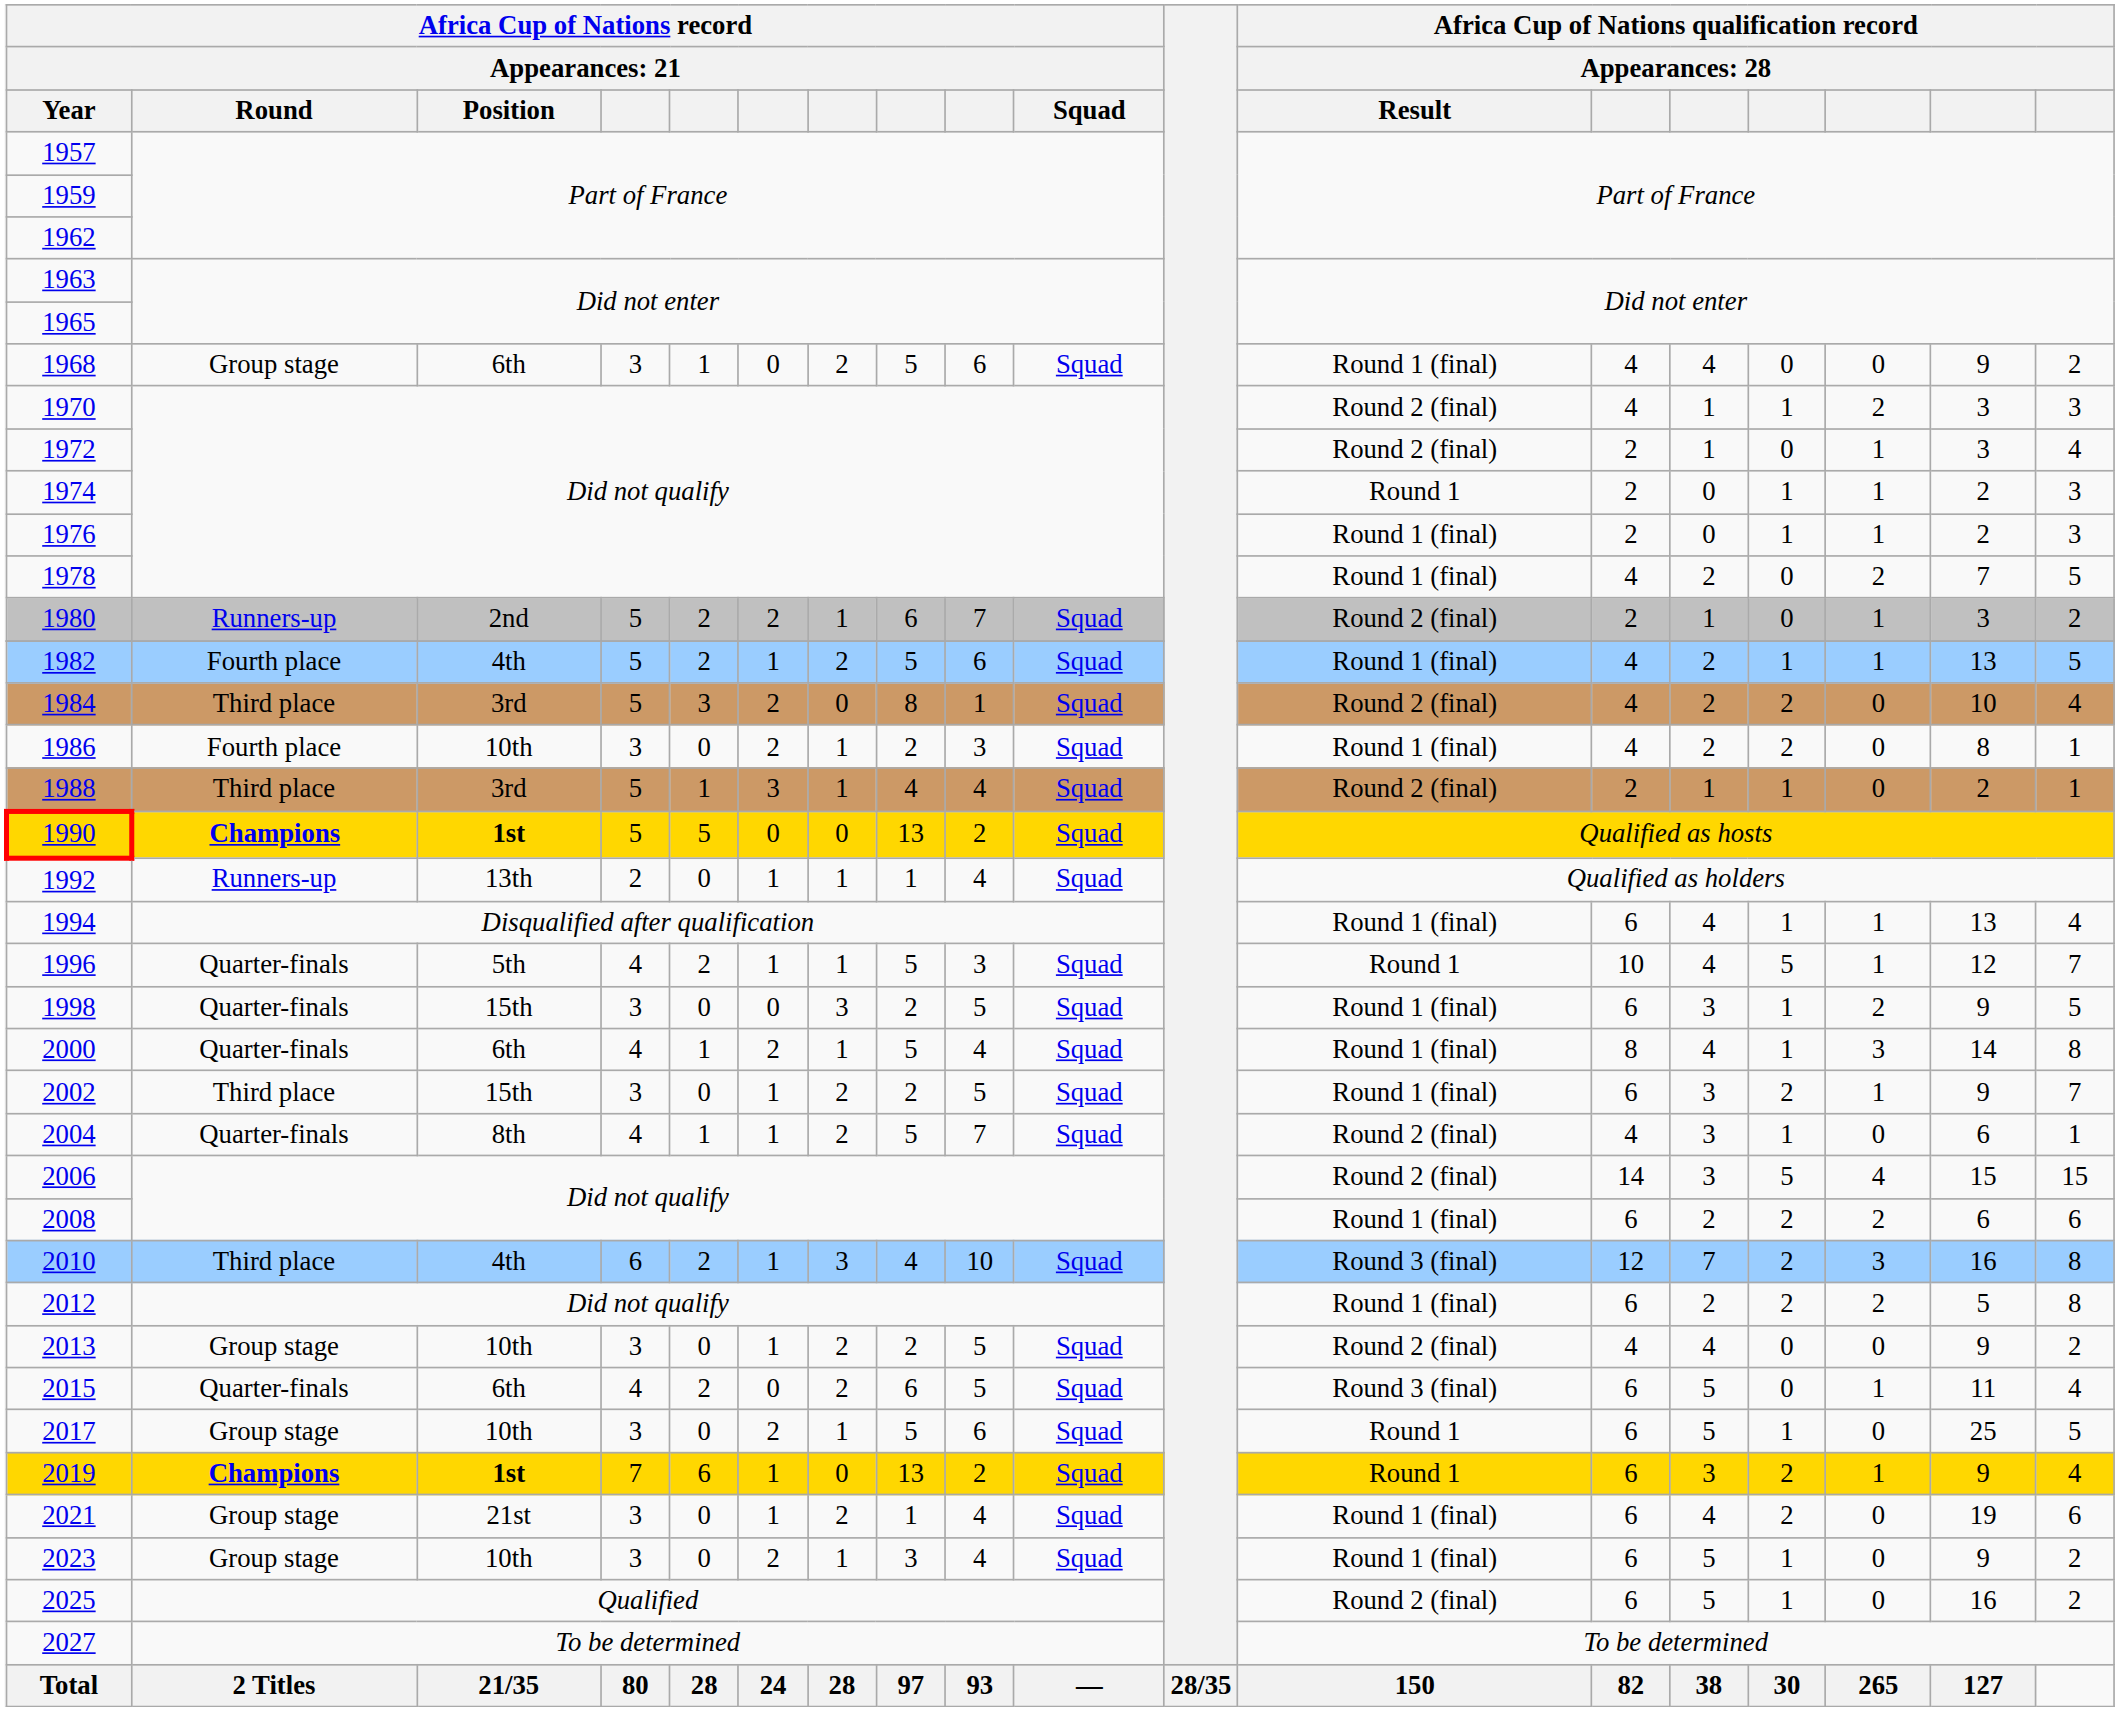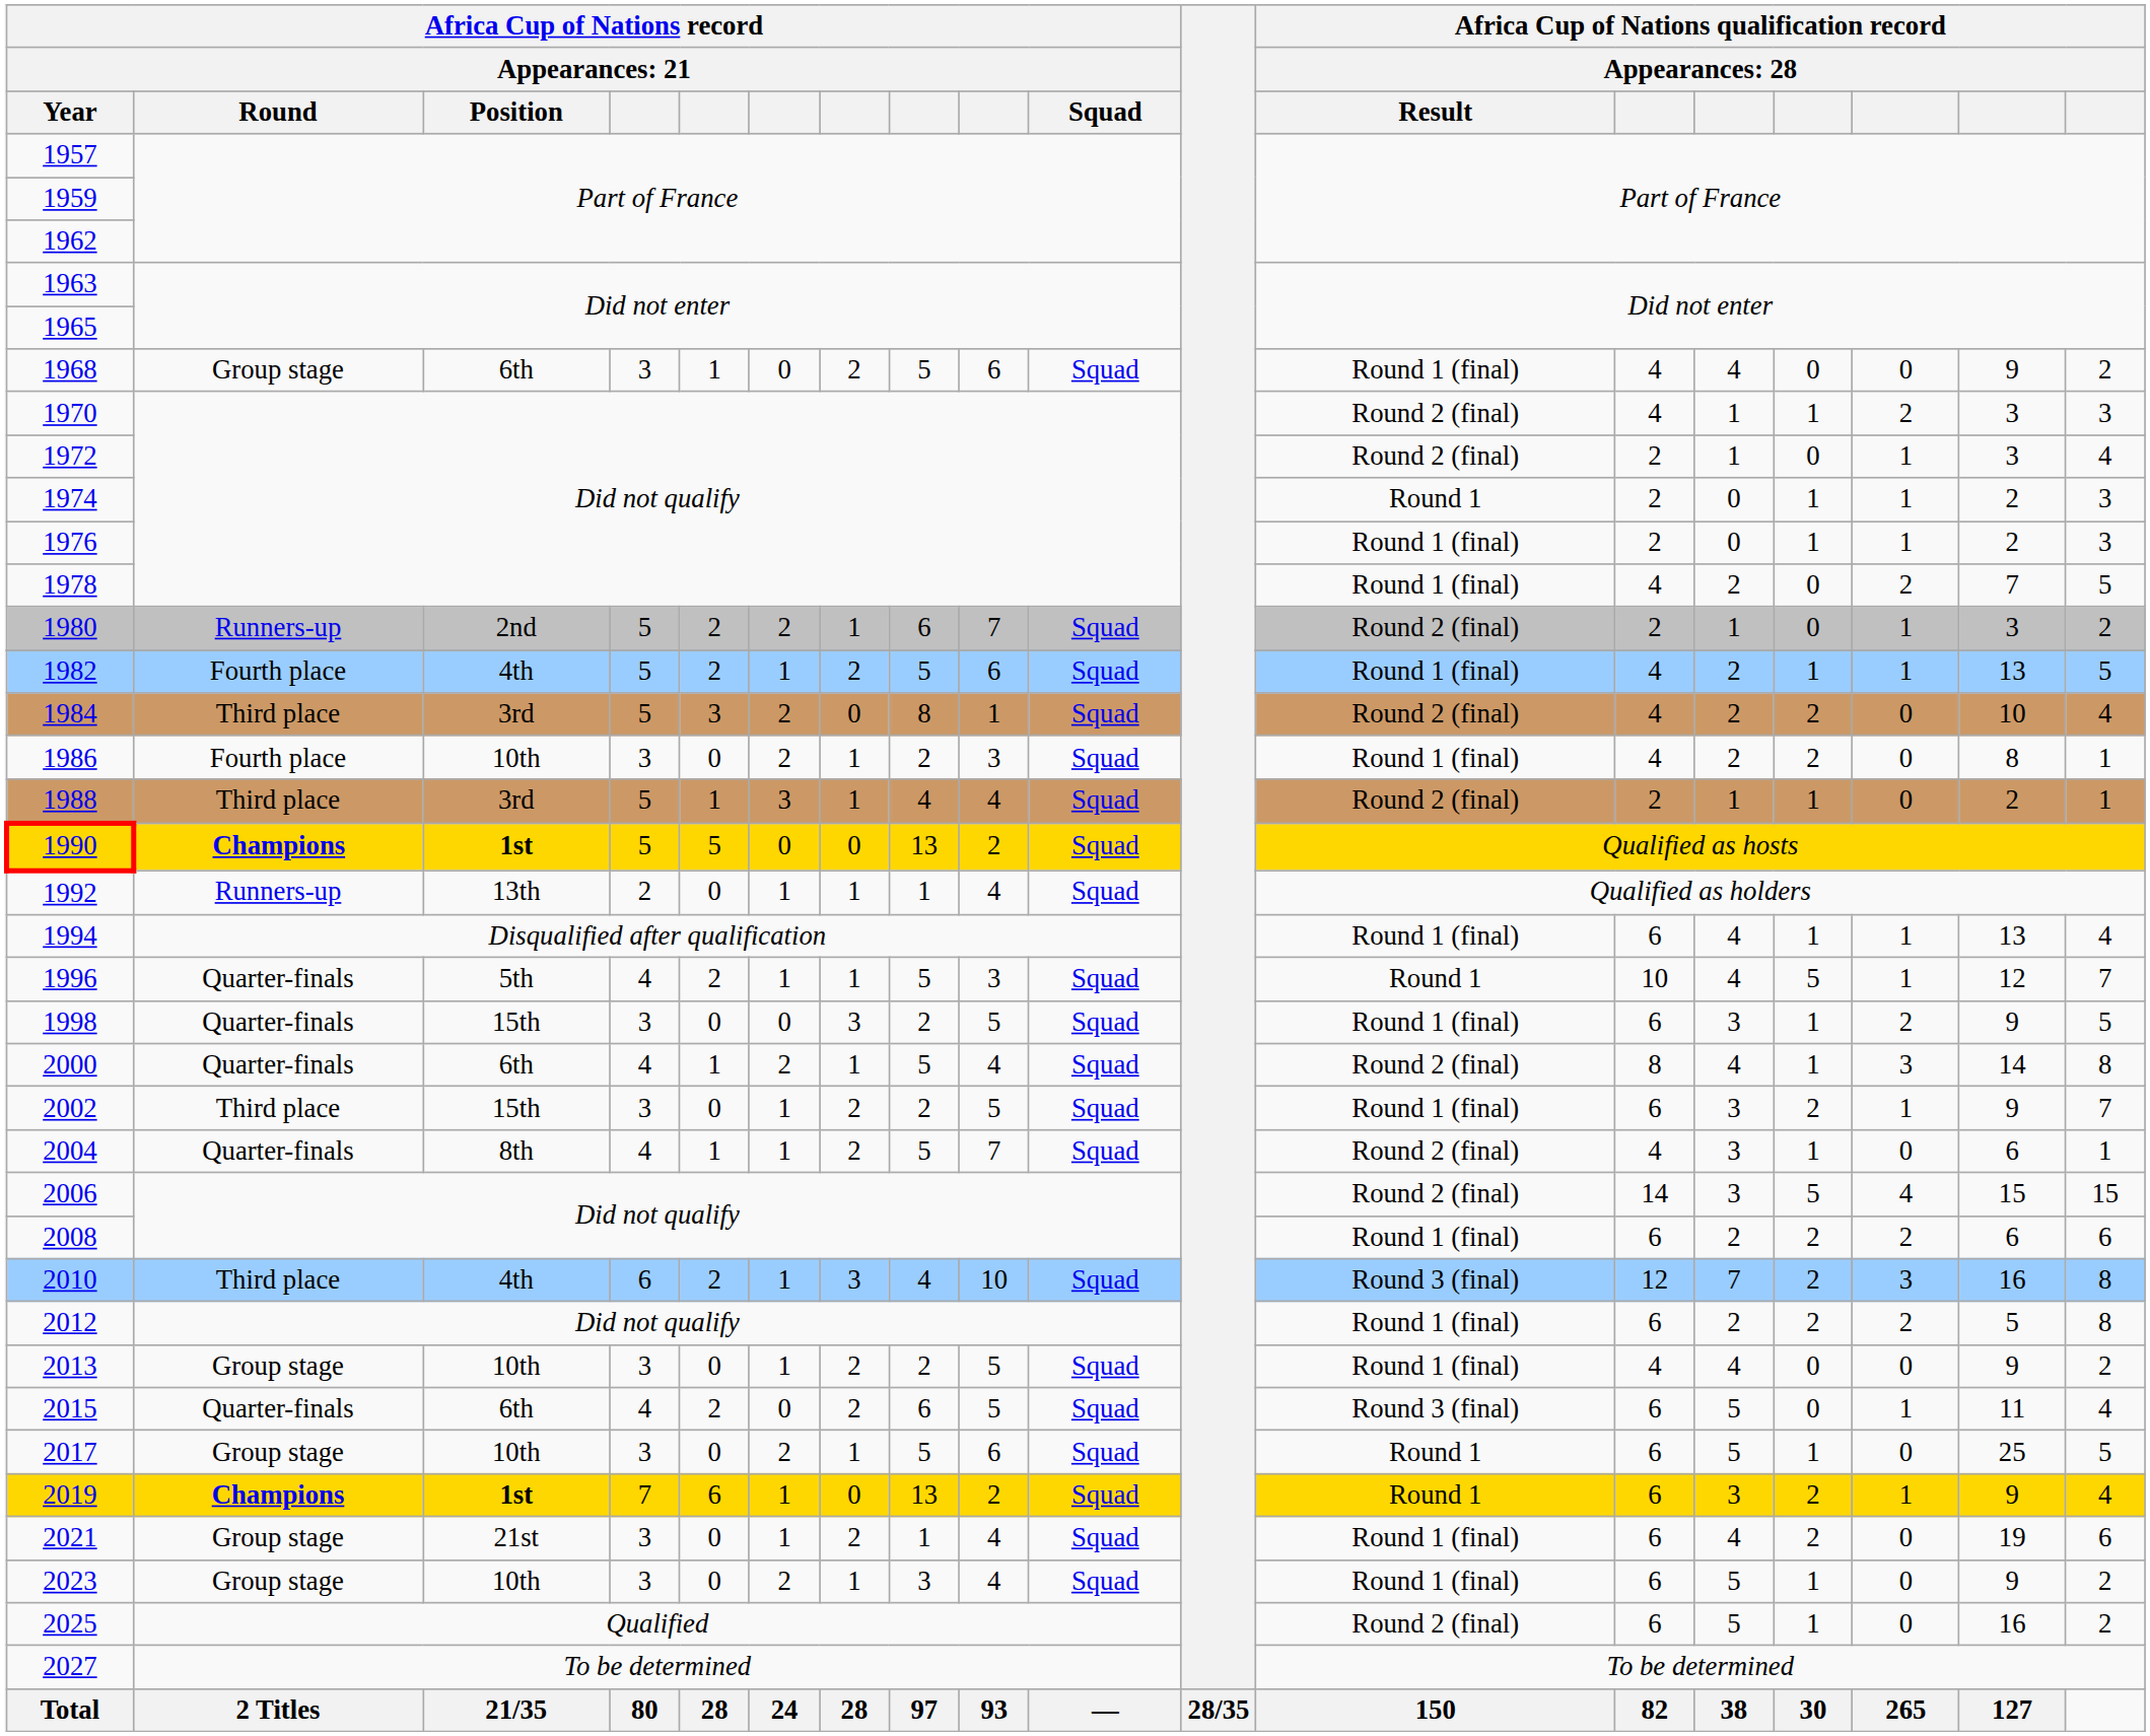2000 | column 12: Round 1 (final) -> Round 2 (final)
2013 | column 12: Round 2 (final) -> Round 1 (final)
